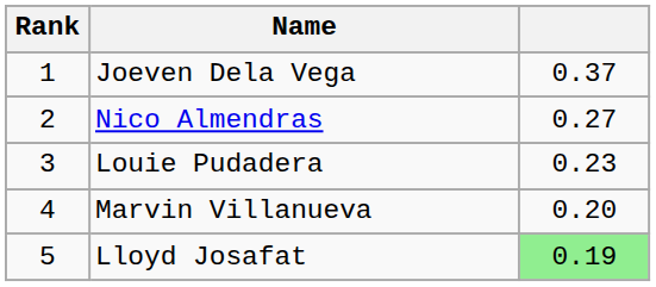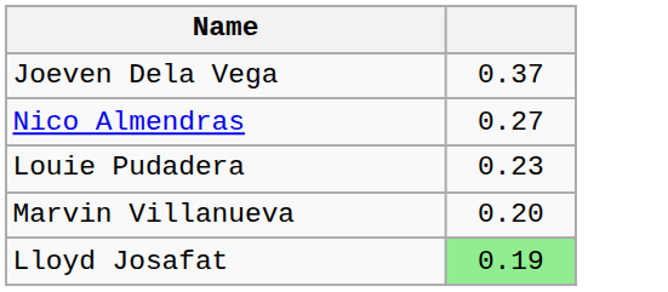- column: Rank | 1 | 2 | 3 | 4 | 5
